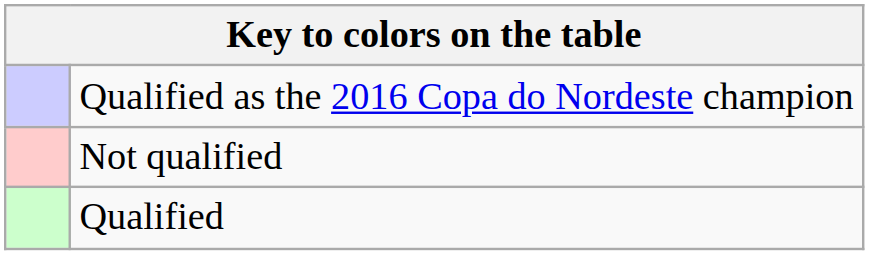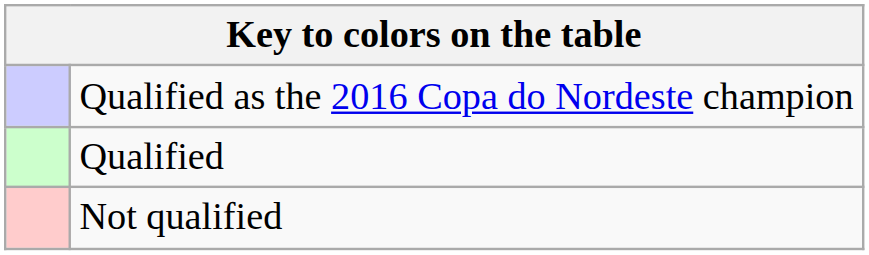rows swapped: Qualified <-> Not qualified
